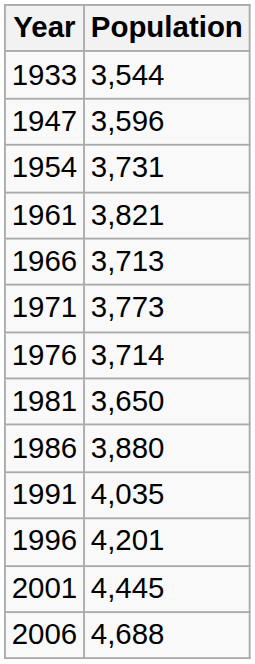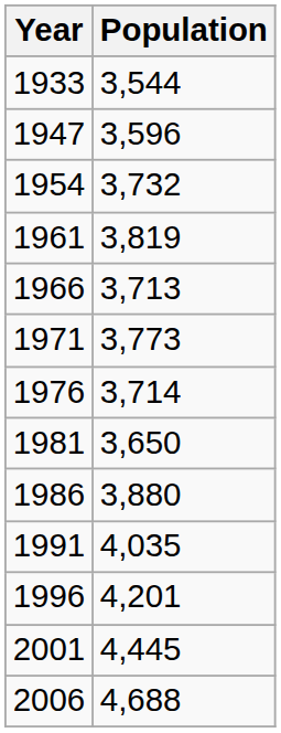1954 | Population: 3,731 -> 3,732
1961 | Population: 3,821 -> 3,819
